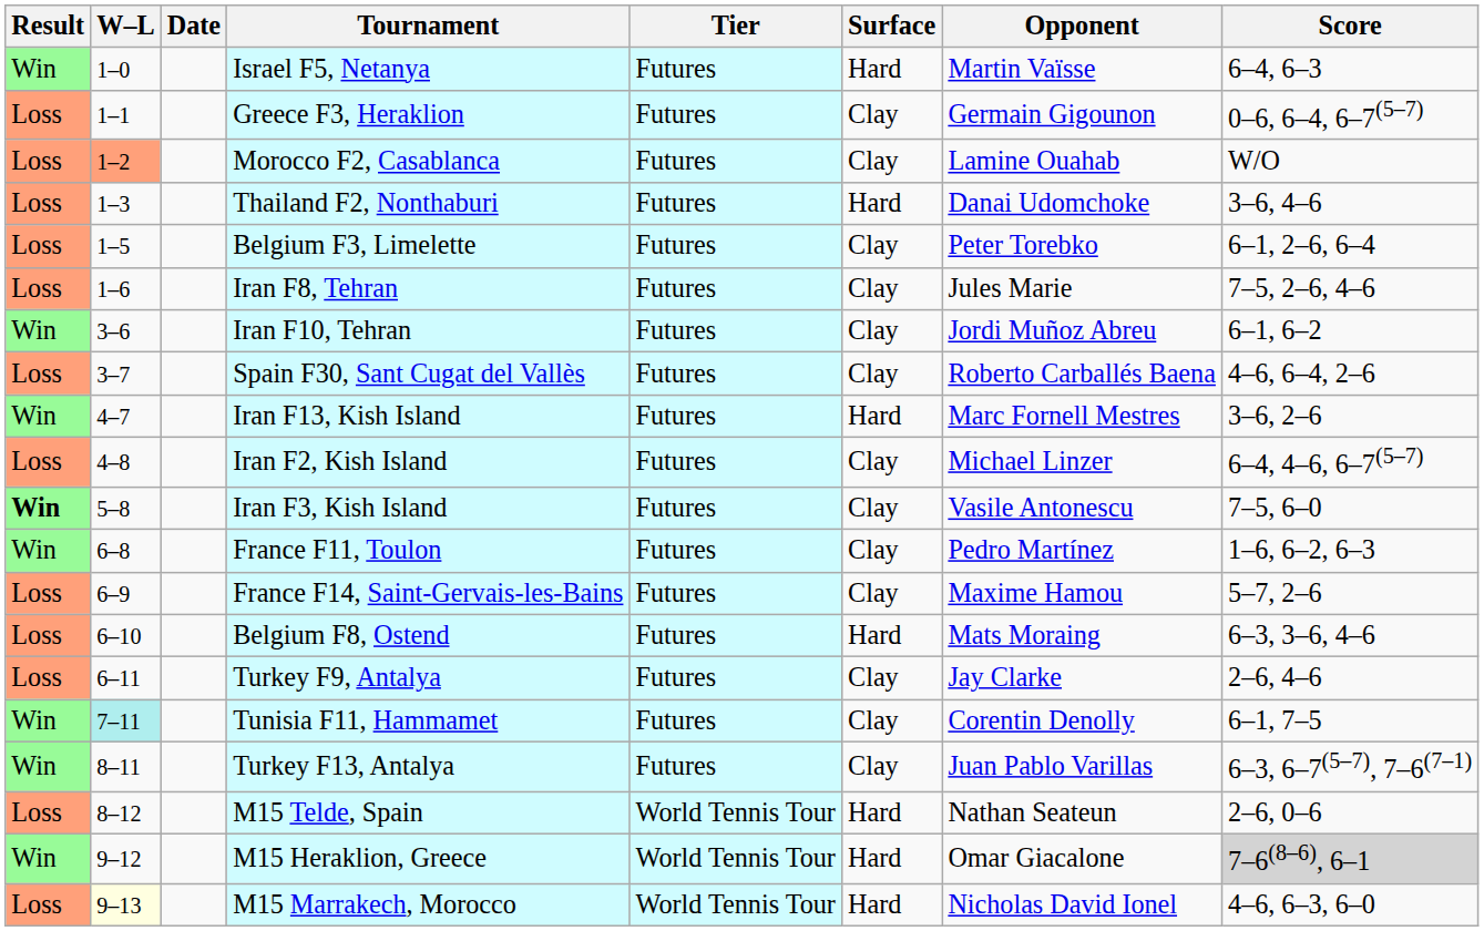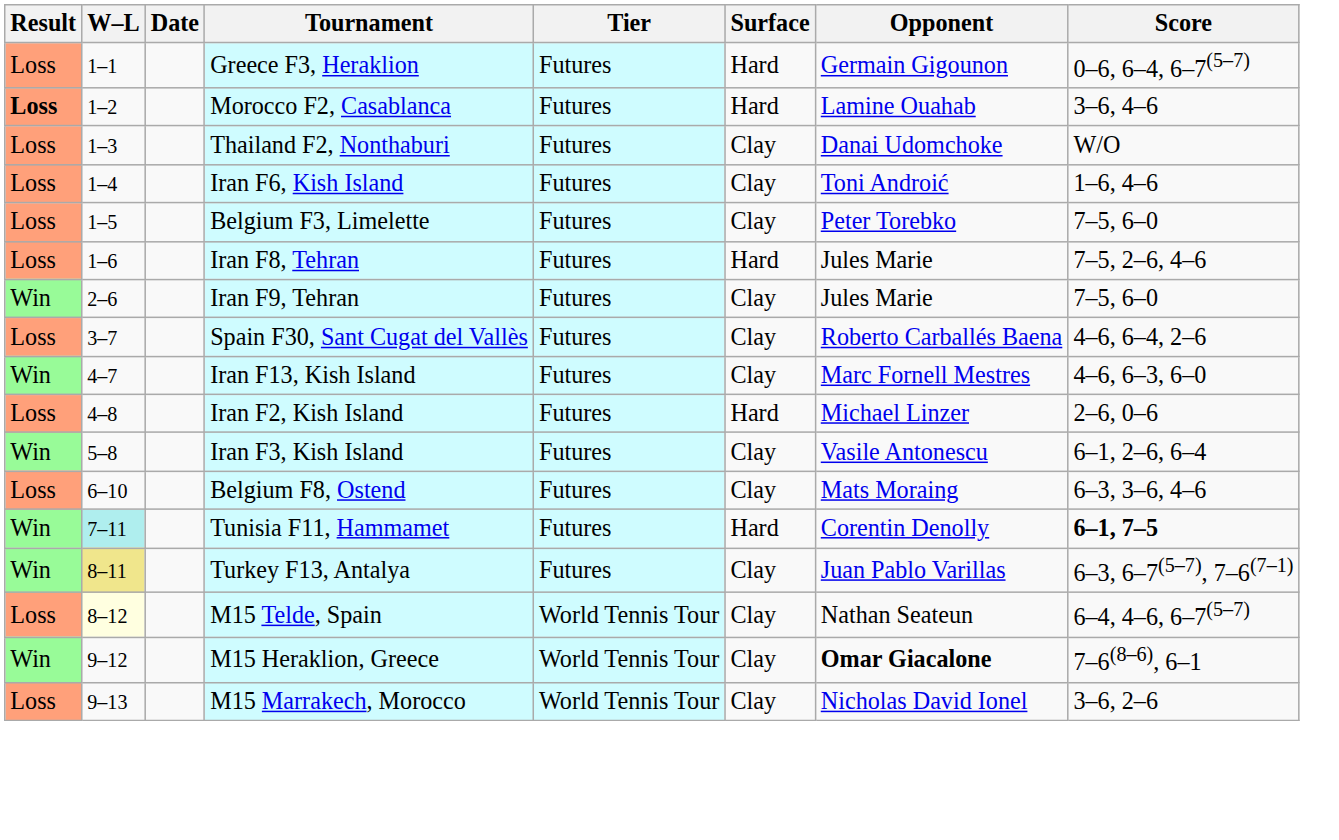- row: Win | 1–0 | Israel F5, Netanya | Futures | Hard | Martin Vaïsse | 6–4, 6–3
Greece F3, Heraklion | Surface: Clay -> Hard
Morocco F2, Casablanca | Result: normal -> bold
Morocco F2, Casablanca | W–L: lightsalmon background -> no background
Morocco F2, Casablanca | Surface: Clay -> Hard
Morocco F2, Casablanca | Score: W/O -> 3–6, 4–6
Thailand F2, Nonthaburi | Surface: Hard -> Clay
Thailand F2, Nonthaburi | Score: 3–6, 4–6 -> W/O
+ row: Loss | 1–4 | Iran F6, Kish Island | Futures | Clay | Toni Androić | 1–6, 4–6
Belgium F3, Limelette | Score: 6–1, 2–6, 6–4 -> 7–5, 6–0
Iran F8, Tehran | Surface: Clay -> Hard
+ row: Win | 2–6 | Iran F9, Tehran | Futures | Clay | Jules Marie | 7–5, 6–0
- row: Win | 3–6 | Iran F10, Tehran | Futures | Clay | Jordi Muñoz Abreu | 6–1, 6–2
Iran F13, Kish Island | Surface: Hard -> Clay
Iran F13, Kish Island | Score: 3–6, 2–6 -> 4–6, 6–3, 6–0
Iran F2, Kish Island | Surface: Clay -> Hard
Iran F2, Kish Island | Score: 6–4, 4–6, 6–7(5–7) -> 2–6, 0–6
Iran F3, Kish Island | Result: bold -> normal
Iran F3, Kish Island | Score: 7–5, 6–0 -> 6–1, 2–6, 6–4
- row: Win | 6–8 | France F11, Toulon | Futures | Clay | Pedro Martínez | 1–6, 6–2, 6–3
- row: Loss | 6–9 | France F14, Saint-Gervais-les-Bains | Futures | Clay | Maxime Hamou | 5–7, 2–6
Belgium F8, Ostend | Surface: Hard -> Clay
- row: Loss | 6–11 | Turkey F9, Antalya | Futures | Clay | Jay Clarke | 2–6, 4–6
Tunisia F11, Hammamet | Surface: Clay -> Hard
Tunisia F11, Hammamet | Score: normal -> bold
Turkey F13, Antalya | W–L: no background -> khaki background
M15 Telde, Spain | W–L: no background -> lightyellow background
M15 Telde, Spain | Surface: Hard -> Clay
M15 Telde, Spain | Score: 2–6, 0–6 -> 6–4, 4–6, 6–7(5–7)
M15 Heraklion, Greece | Surface: Hard -> Clay
M15 Heraklion, Greece | Opponent: normal -> bold
M15 Heraklion, Greece | Score: lightgrey background -> no background
M15 Marrakech, Morocco | W–L: lightyellow background -> no background
M15 Marrakech, Morocco | Surface: Hard -> Clay
M15 Marrakech, Morocco | Score: 4–6, 6–3, 6–0 -> 3–6, 2–6
